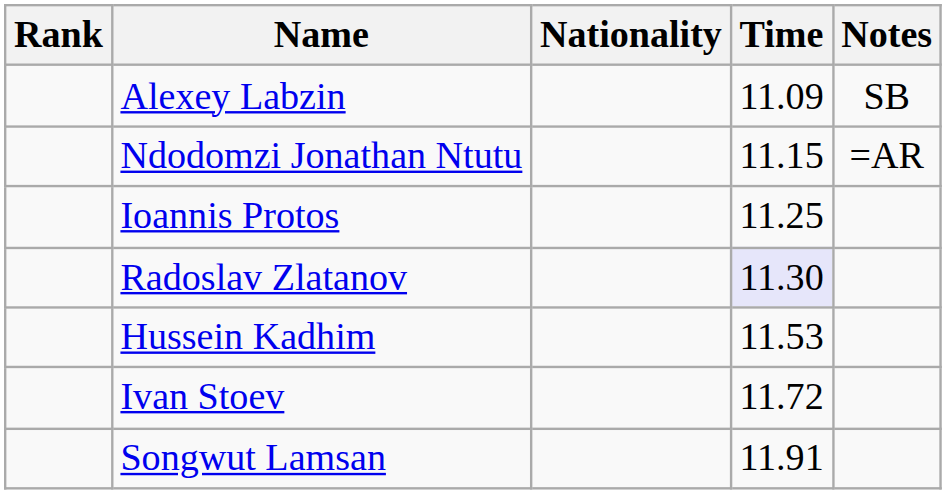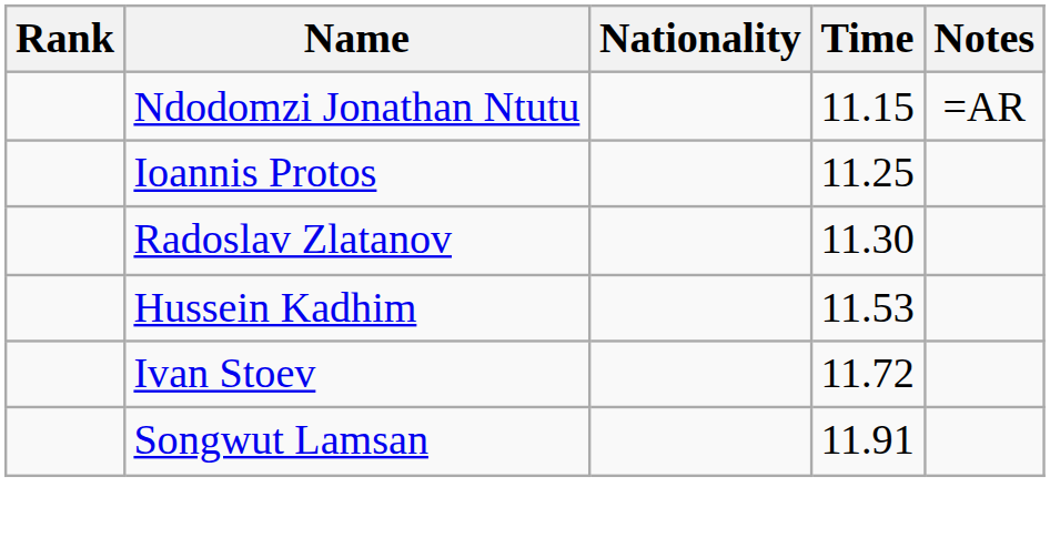- row: Alexey Labzin | 11.09 | SB
Radoslav Zlatanov | Time: lavender background -> no background
